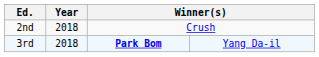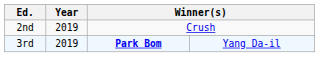2nd | Year: 2018 -> 2019
3rd | Year: 2018 -> 2019
